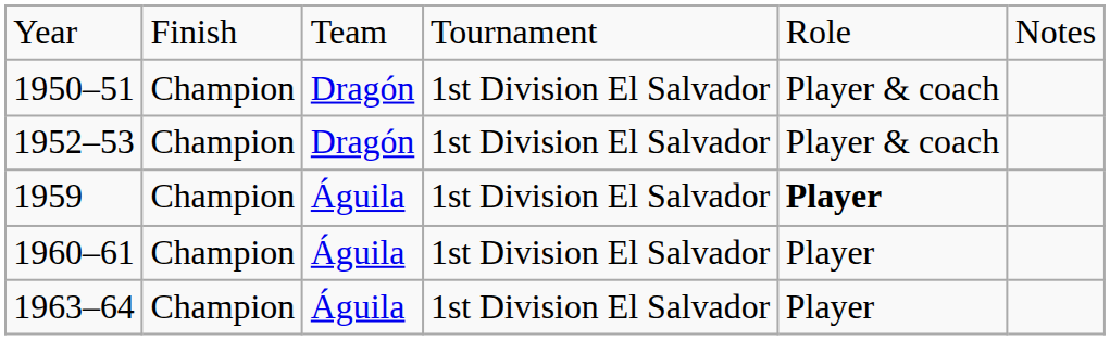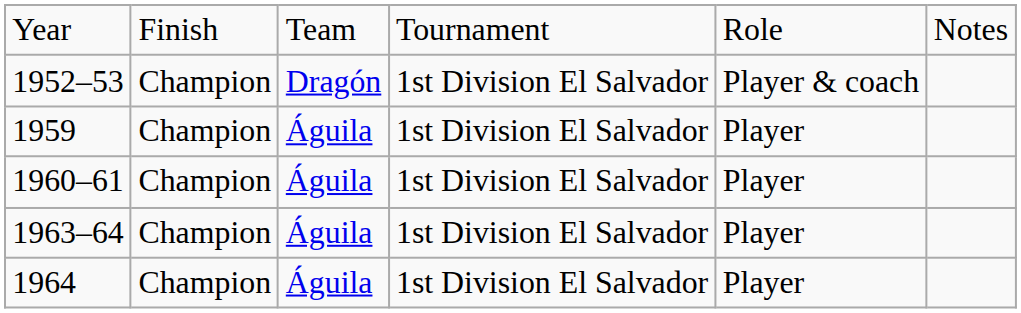- row: 1950–51 | Champion | Dragón | 1st Division El Salvador | Player & coach
1959 | column 5: bold -> normal
+ row: 1964 | Champion | Águila | 1st Division El Salvador | Player
